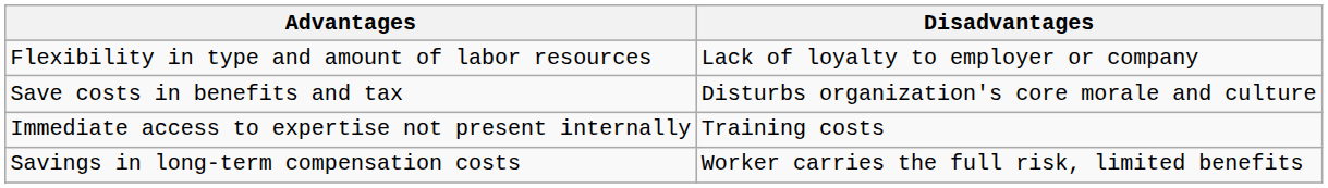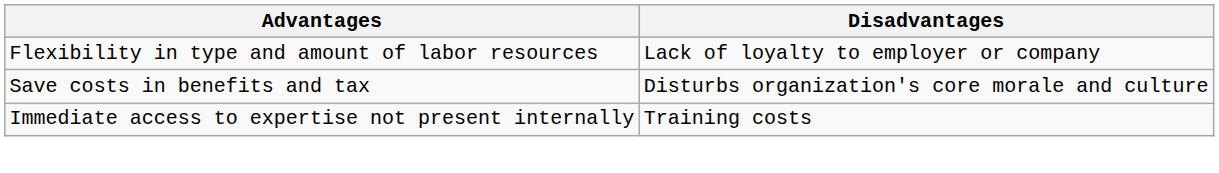- row: Savings in long-term compensation costs | Worker carries the full risk, limited benefits
